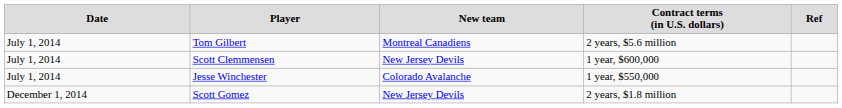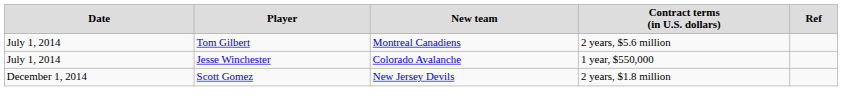- row: July 1, 2014 | Scott Clemmensen | New Jersey Devils | 1 year, $600,000
